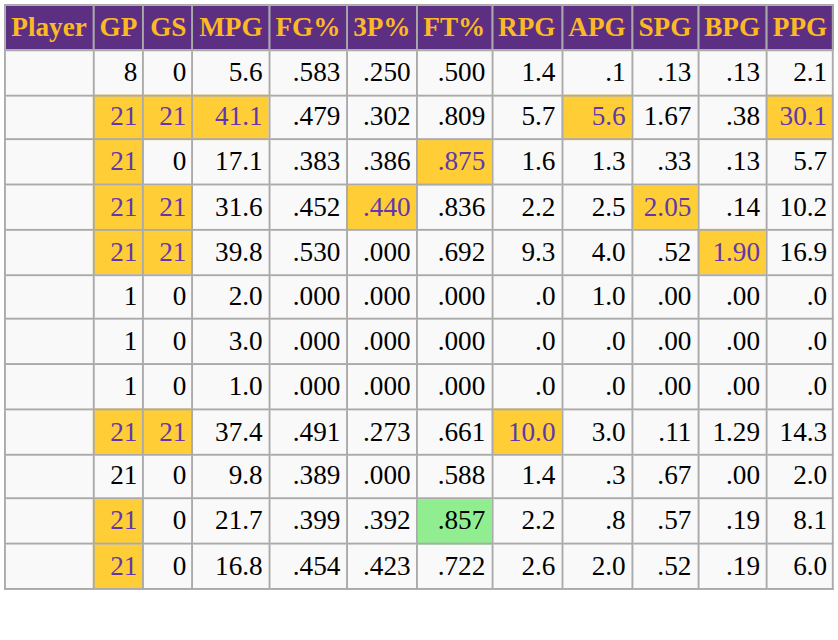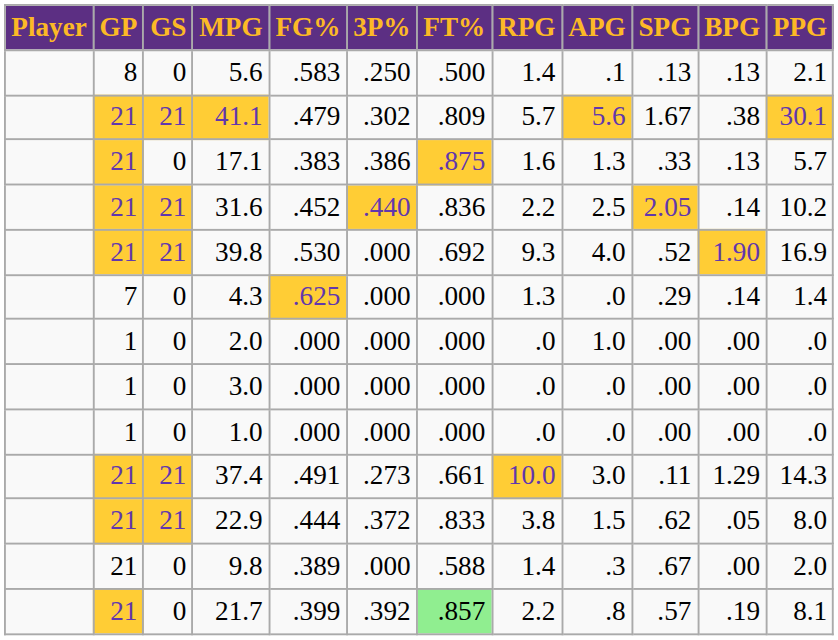+ row: 7 | 0 | 4.3 | .625 | .000 | .000 | 1.3 | .0 | .29 | .14 | 1.4
+ row: 21 | 21 | 22.9 | .444 | .372 | .833 | 3.8 | 1.5 | .62 | .05 | 8.0
- row: 21 | 0 | 16.8 | .454 | .423 | .722 | 2.6 | 2.0 | .52 | .19 | 6.0
